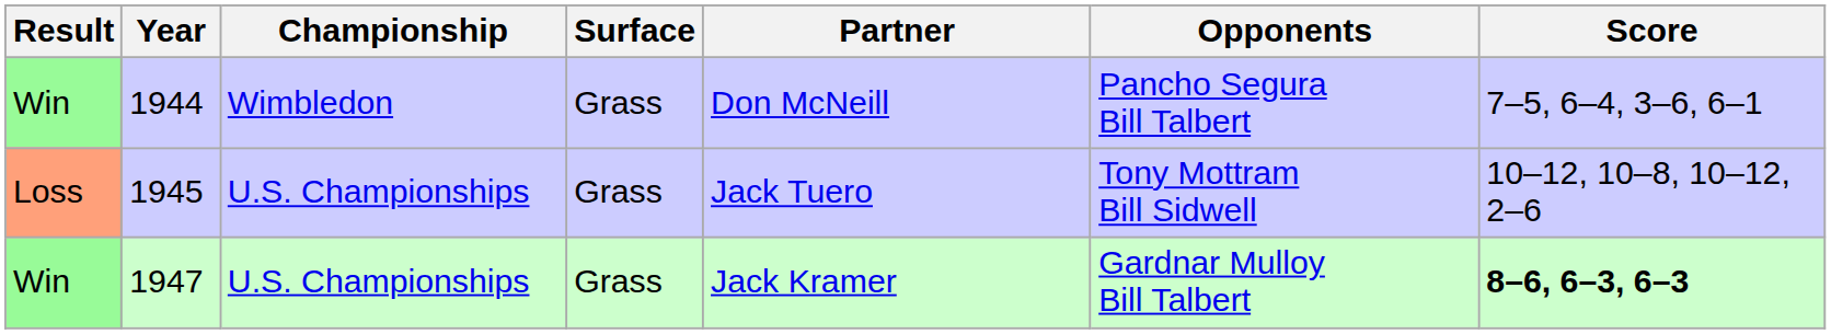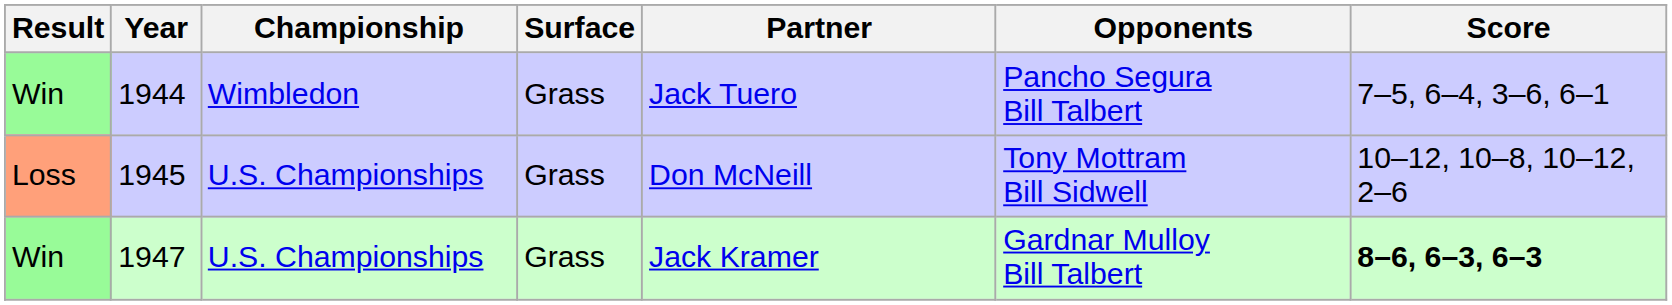1944 | Partner: Don McNeill -> Jack Tuero
1945 | Partner: Jack Tuero -> Don McNeill
